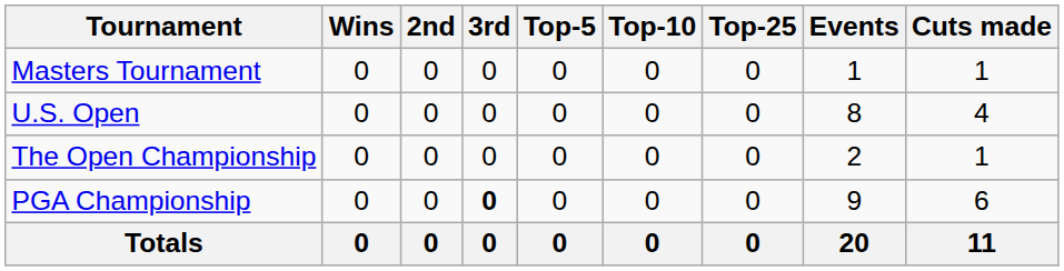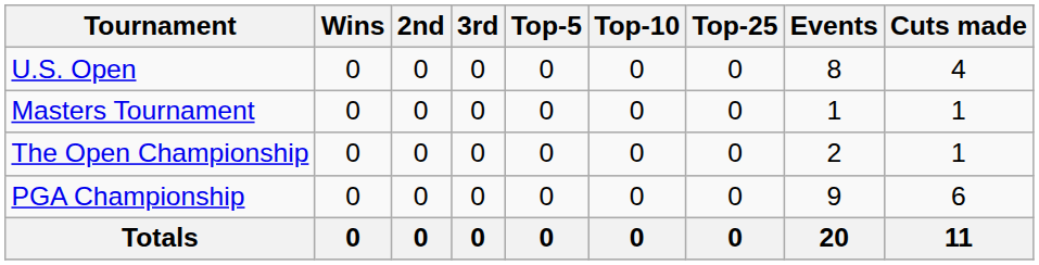rows swapped: Masters Tournament <-> U.S. Open
PGA Championship | 3rd: bold -> normal
